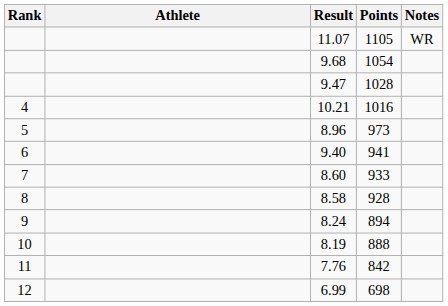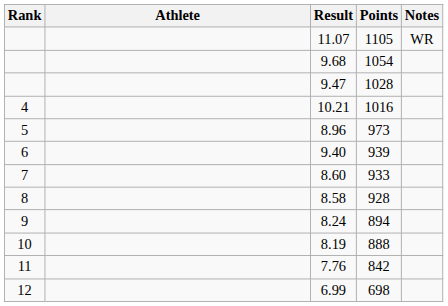9.40 | Points: 941 -> 939
